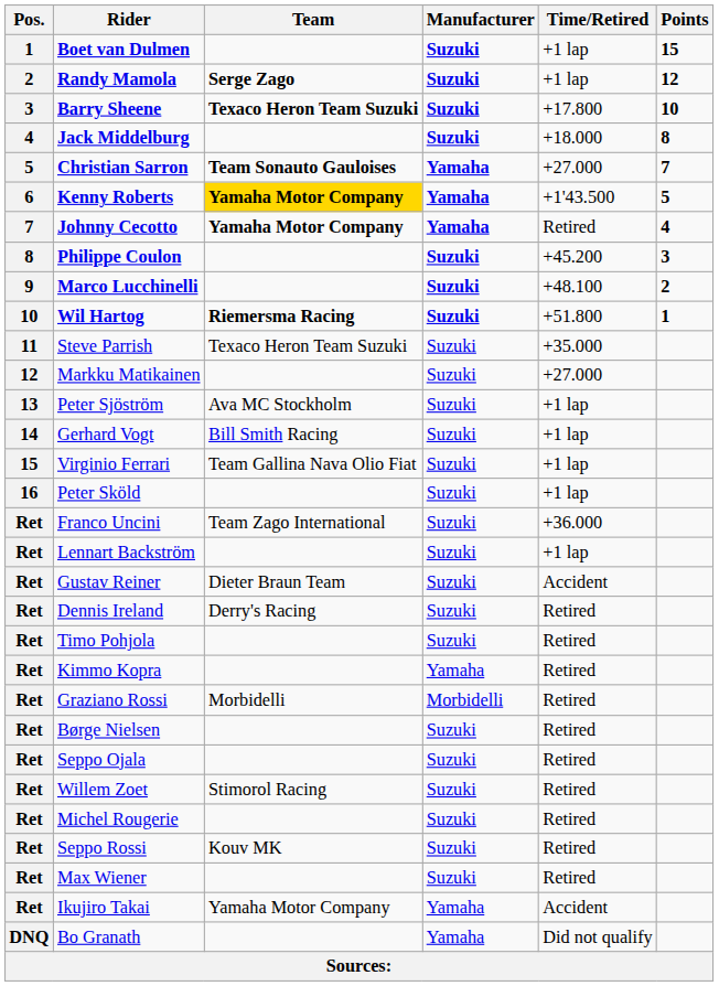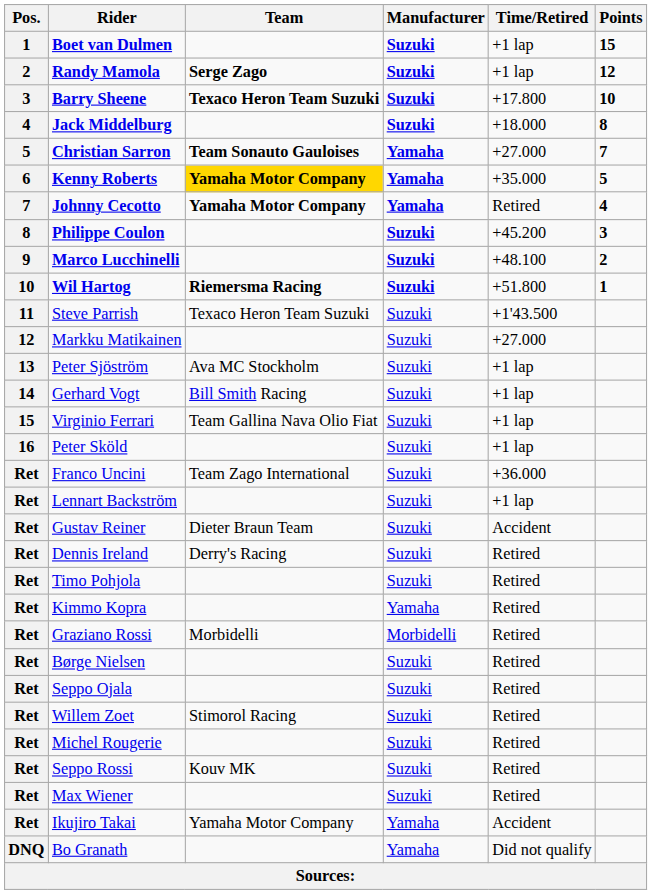Kenny Roberts | Time/Retired: +1'43.500 -> +35.000
Steve Parrish | Time/Retired: +35.000 -> +1'43.500
